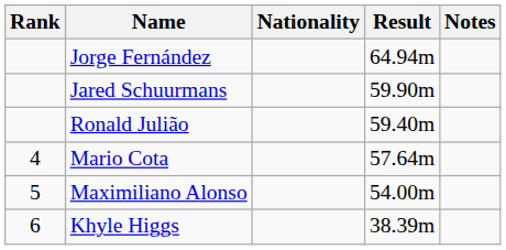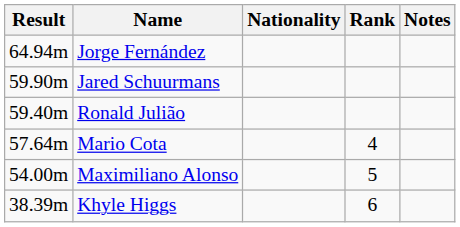columns swapped: Rank <-> Result
